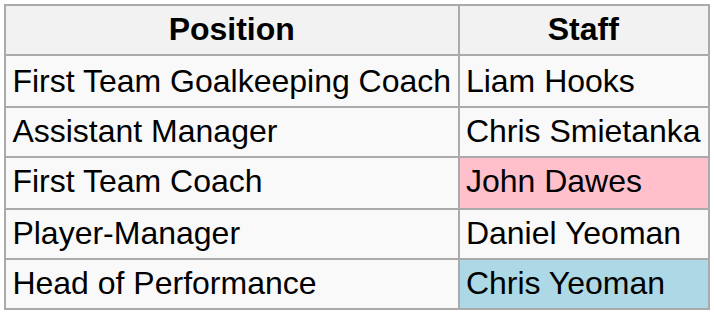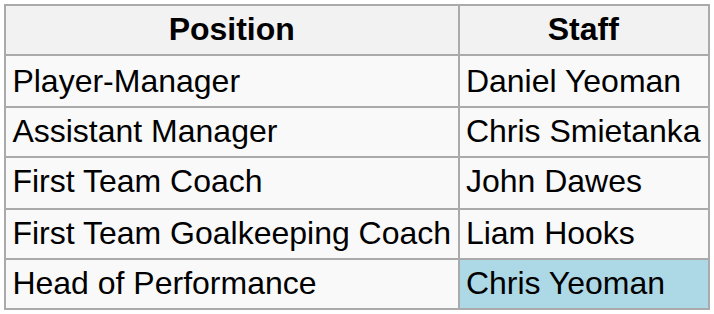rows swapped: Player-Manager <-> First Team Goalkeeping Coach
First Team Coach | Staff: pink background -> no background
